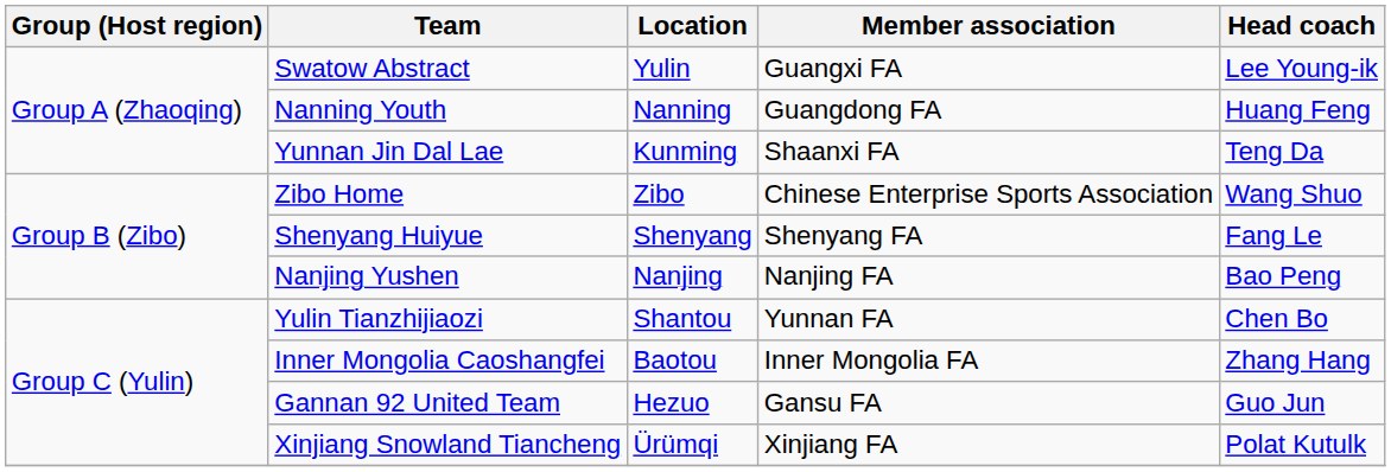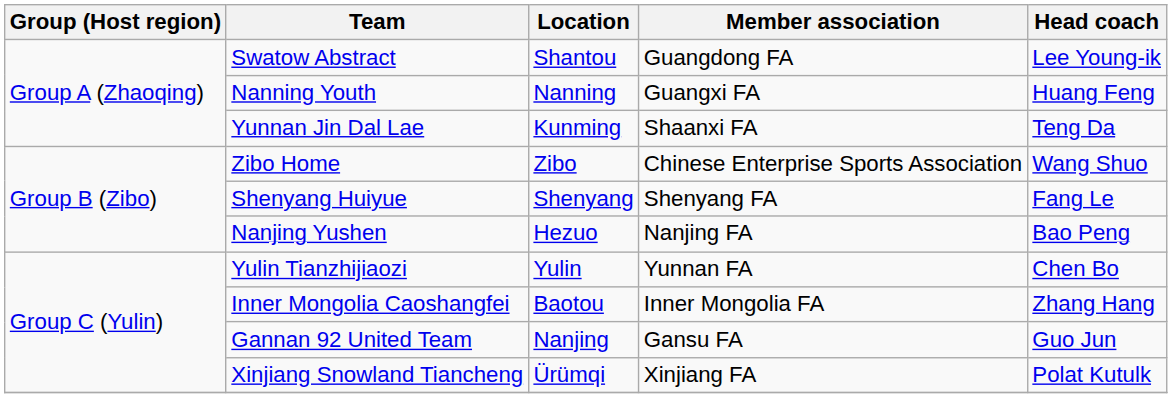Swatow Abstract | Location: Yulin -> Shantou
Swatow Abstract | Member association: Guangxi FA -> Guangdong FA
Nanning Youth | Member association: Guangdong FA -> Guangxi FA
Nanjing Yushen | Location: Nanjing -> Hezuo
Yulin Tianzhijiaozi | Location: Shantou -> Yulin
Gannan 92 United Team | Location: Hezuo -> Nanjing
